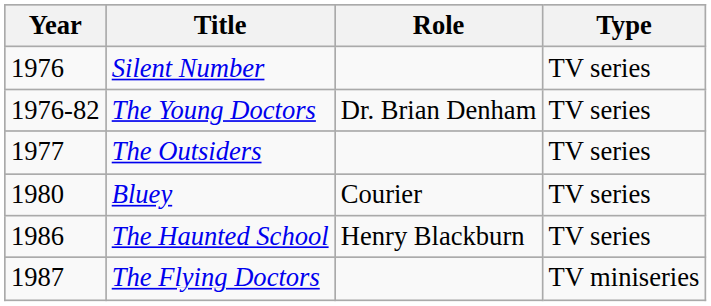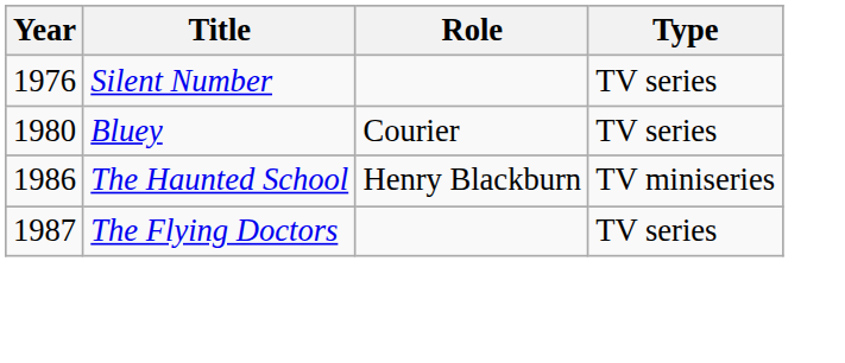- row: 1976-82 | The Young Doctors | Dr. Brian Denham | TV series
- row: 1977 | The Outsiders | TV series
The Haunted School | Type: TV series -> TV miniseries
The Flying Doctors | Type: TV miniseries -> TV series
